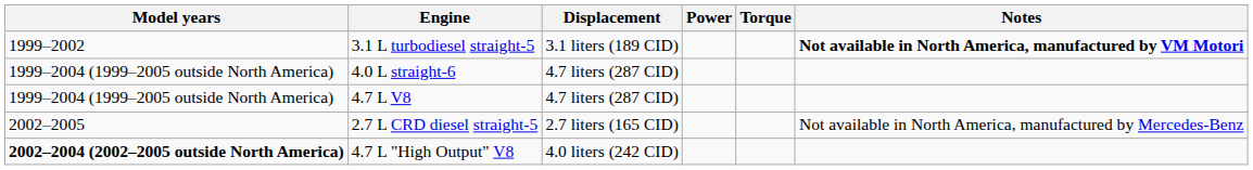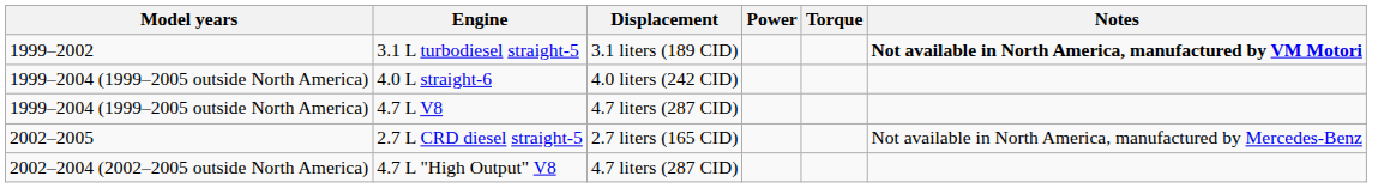4.0 L straight-6 | Displacement: 4.7 liters (287 CID) -> 4.0 liters (242 CID)
4.7 L "High Output" V8 | Model years: bold -> normal
4.7 L "High Output" V8 | Displacement: 4.0 liters (242 CID) -> 4.7 liters (287 CID)
